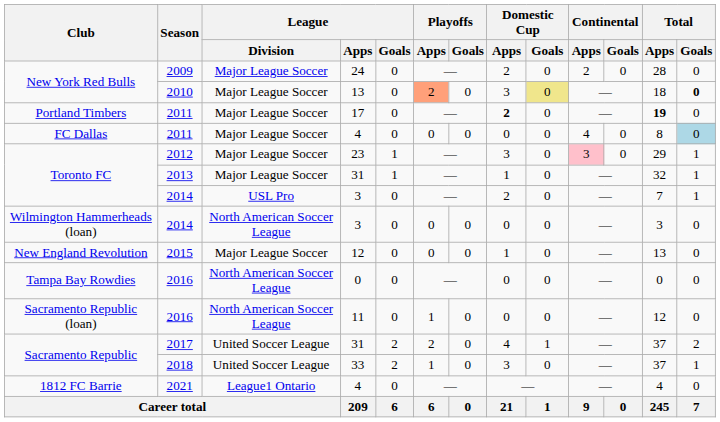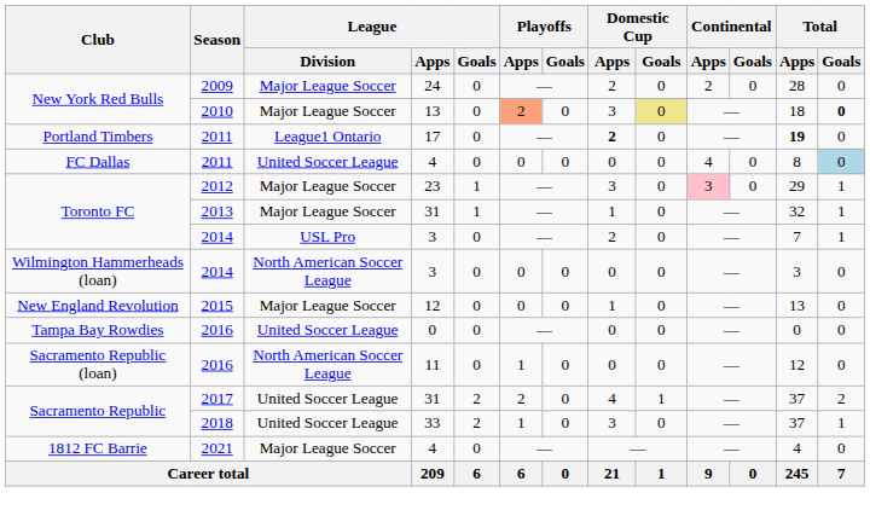Portland Timbers / 2011 | League / Division: Major League Soccer -> League1 Ontario
FC Dallas / 2011 | League / Division: Major League Soccer -> United Soccer League
Tampa Bay Rowdies / 2016 | League / Division: North American Soccer League -> United Soccer League
2021 | League / Division: League1 Ontario -> Major League Soccer
